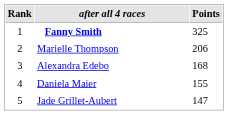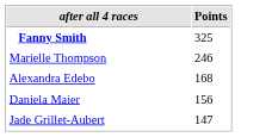- column: Rank | 1 | 2 | 3 | 4 | 5
Marielle Thompson | Points: 206 -> 246
Daniela Maier | Points: 155 -> 156
